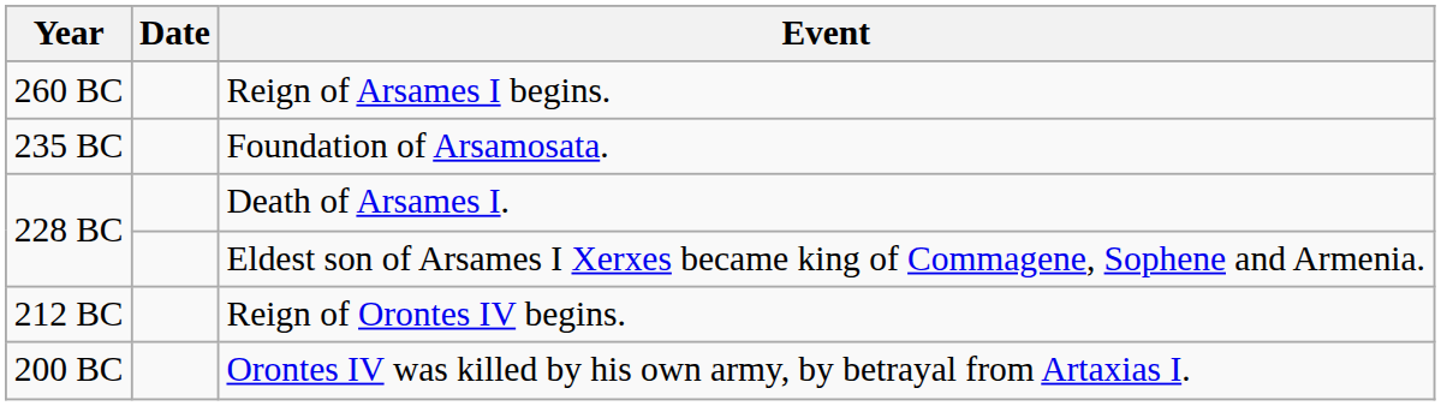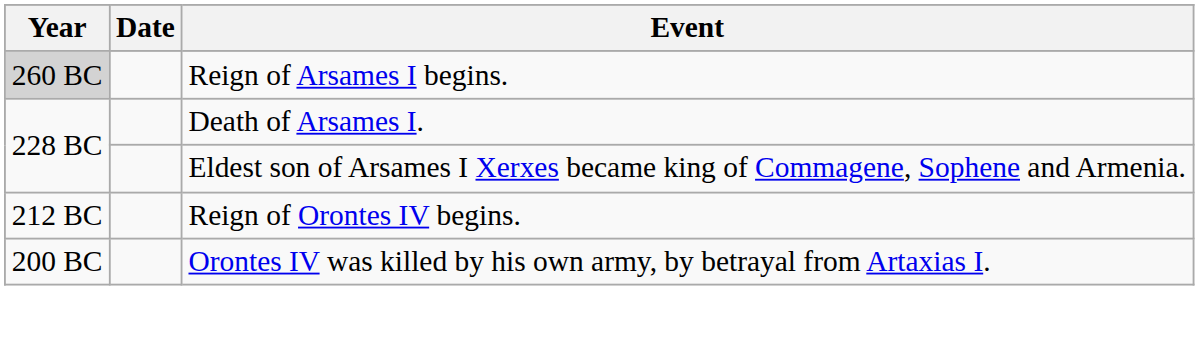Reign of Arsames I begins. | Year: no background -> lightgrey background
- row: 235 BC | Foundation of Arsamosata.
